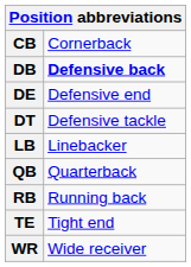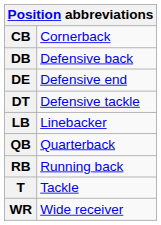DB | column 2: bold -> normal
+ row: T | Tackle
- row: TE | Tight end
